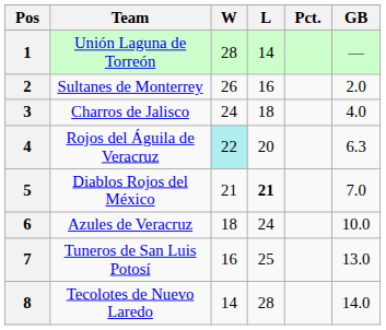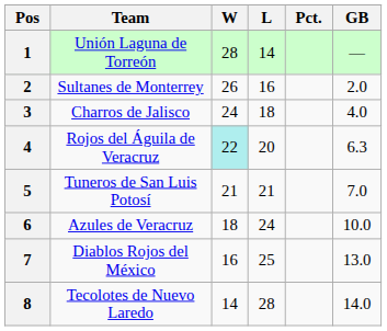5 | Team: Diablos Rojos del México -> Tuneros de San Luis Potosí
5 | L: bold -> normal
7 | Team: Tuneros de San Luis Potosí -> Diablos Rojos del México
